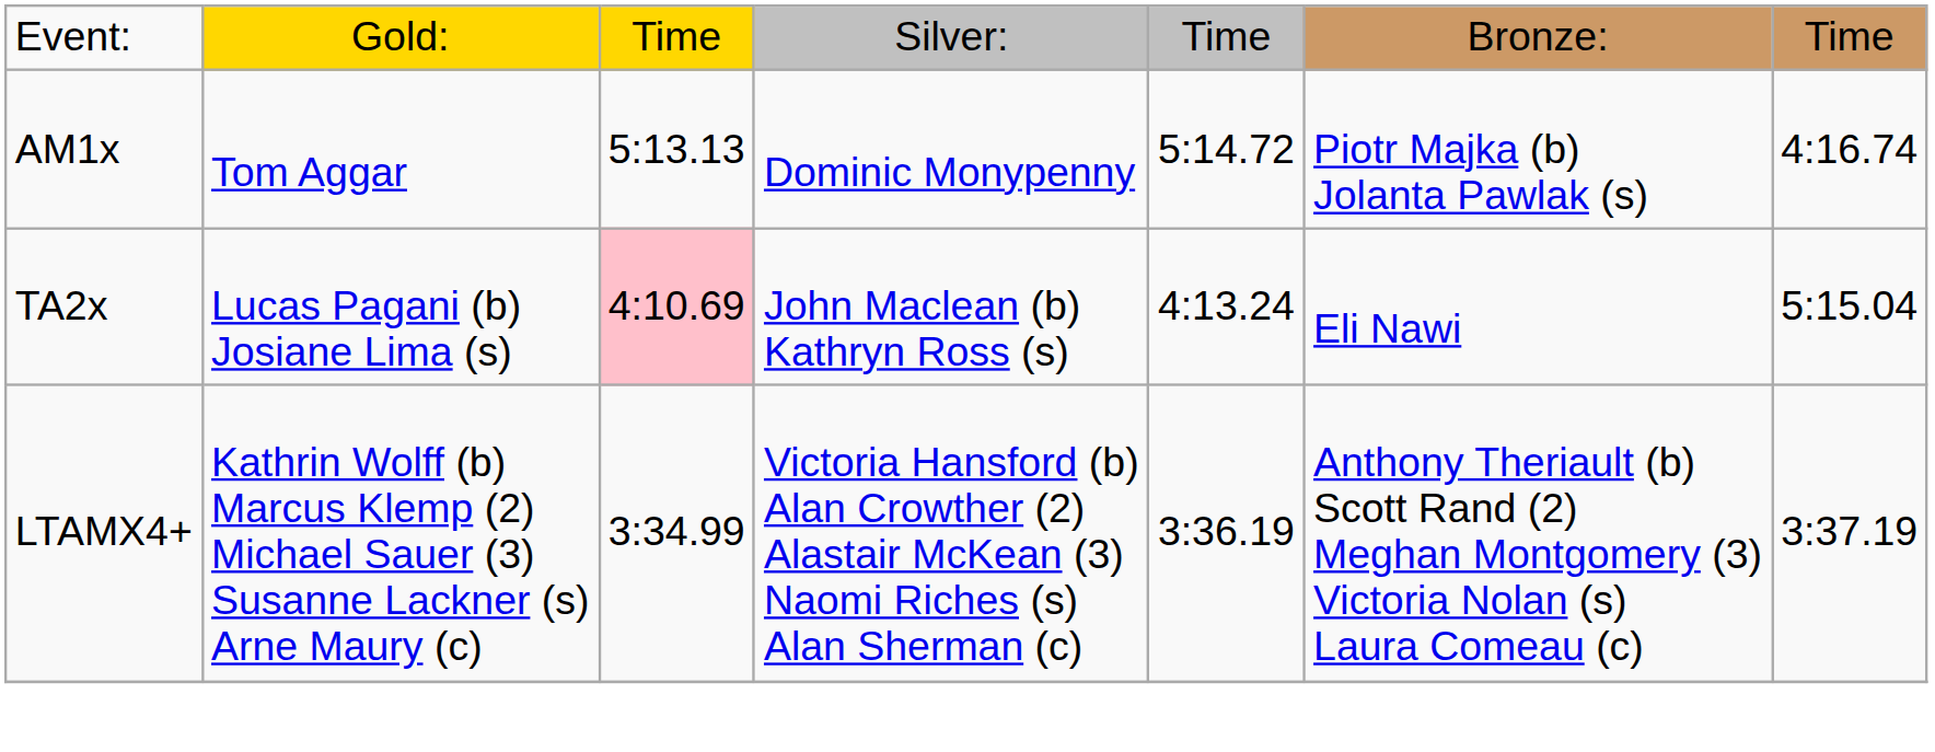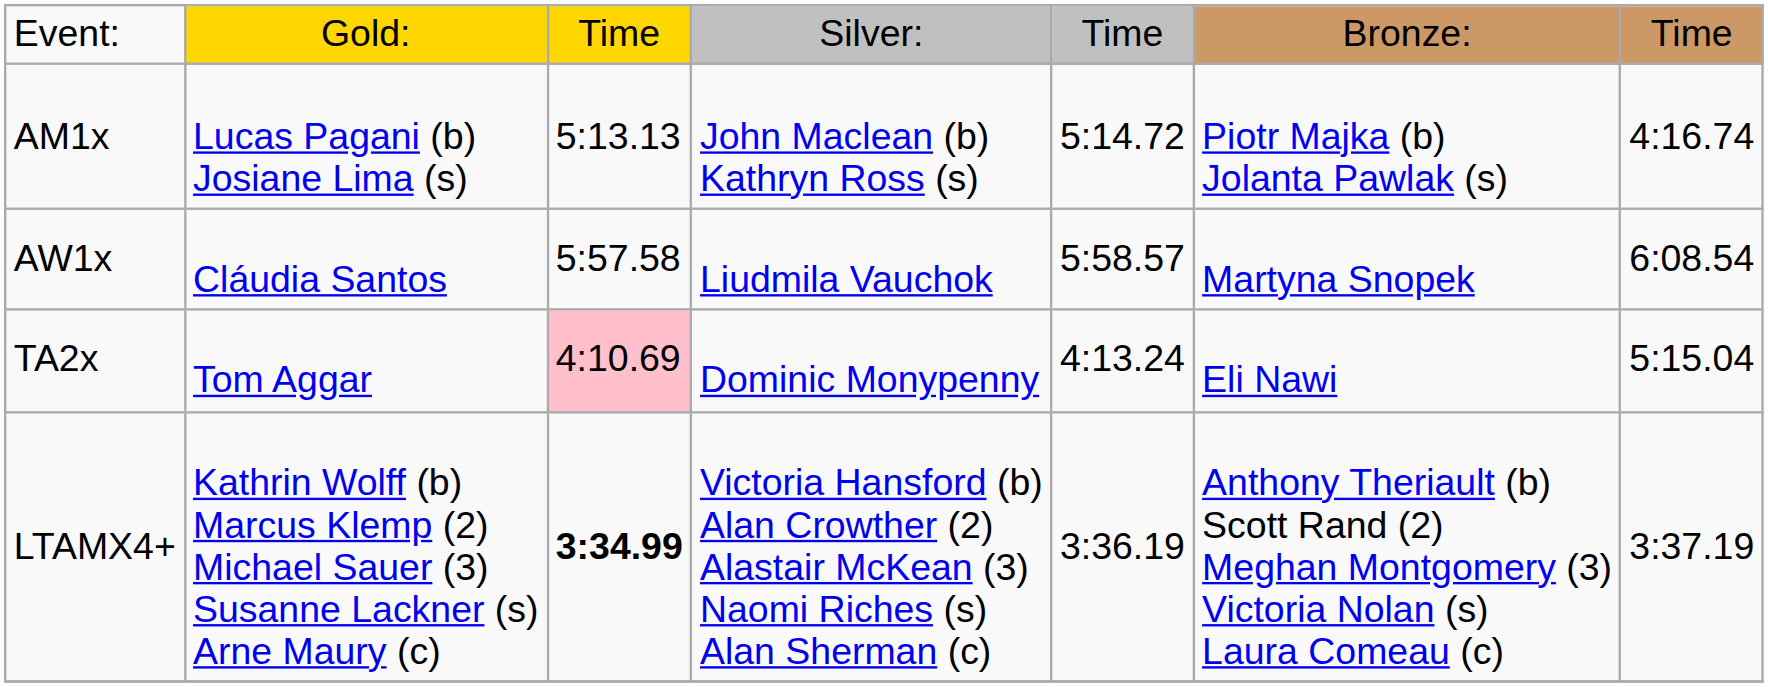AM1x | column 2: Tom Aggar -> Lucas Pagani (b) Josiane Lima (s)
AM1x | column 4: Dominic Monypenny -> John Maclean (b) Kathryn Ross (s)
+ row: AW1x | Cláudia Santos | 5:57.58 | Liudmila Vauchok | 5:58.57 | Martyna Snopek | 6:08.54
TA2x | column 2: Lucas Pagani (b) Josiane Lima (s) -> Tom Aggar
TA2x | column 4: John Maclean (b) Kathryn Ross (s) -> Dominic Monypenny
LTAMX4+ | column 3: normal -> bold
